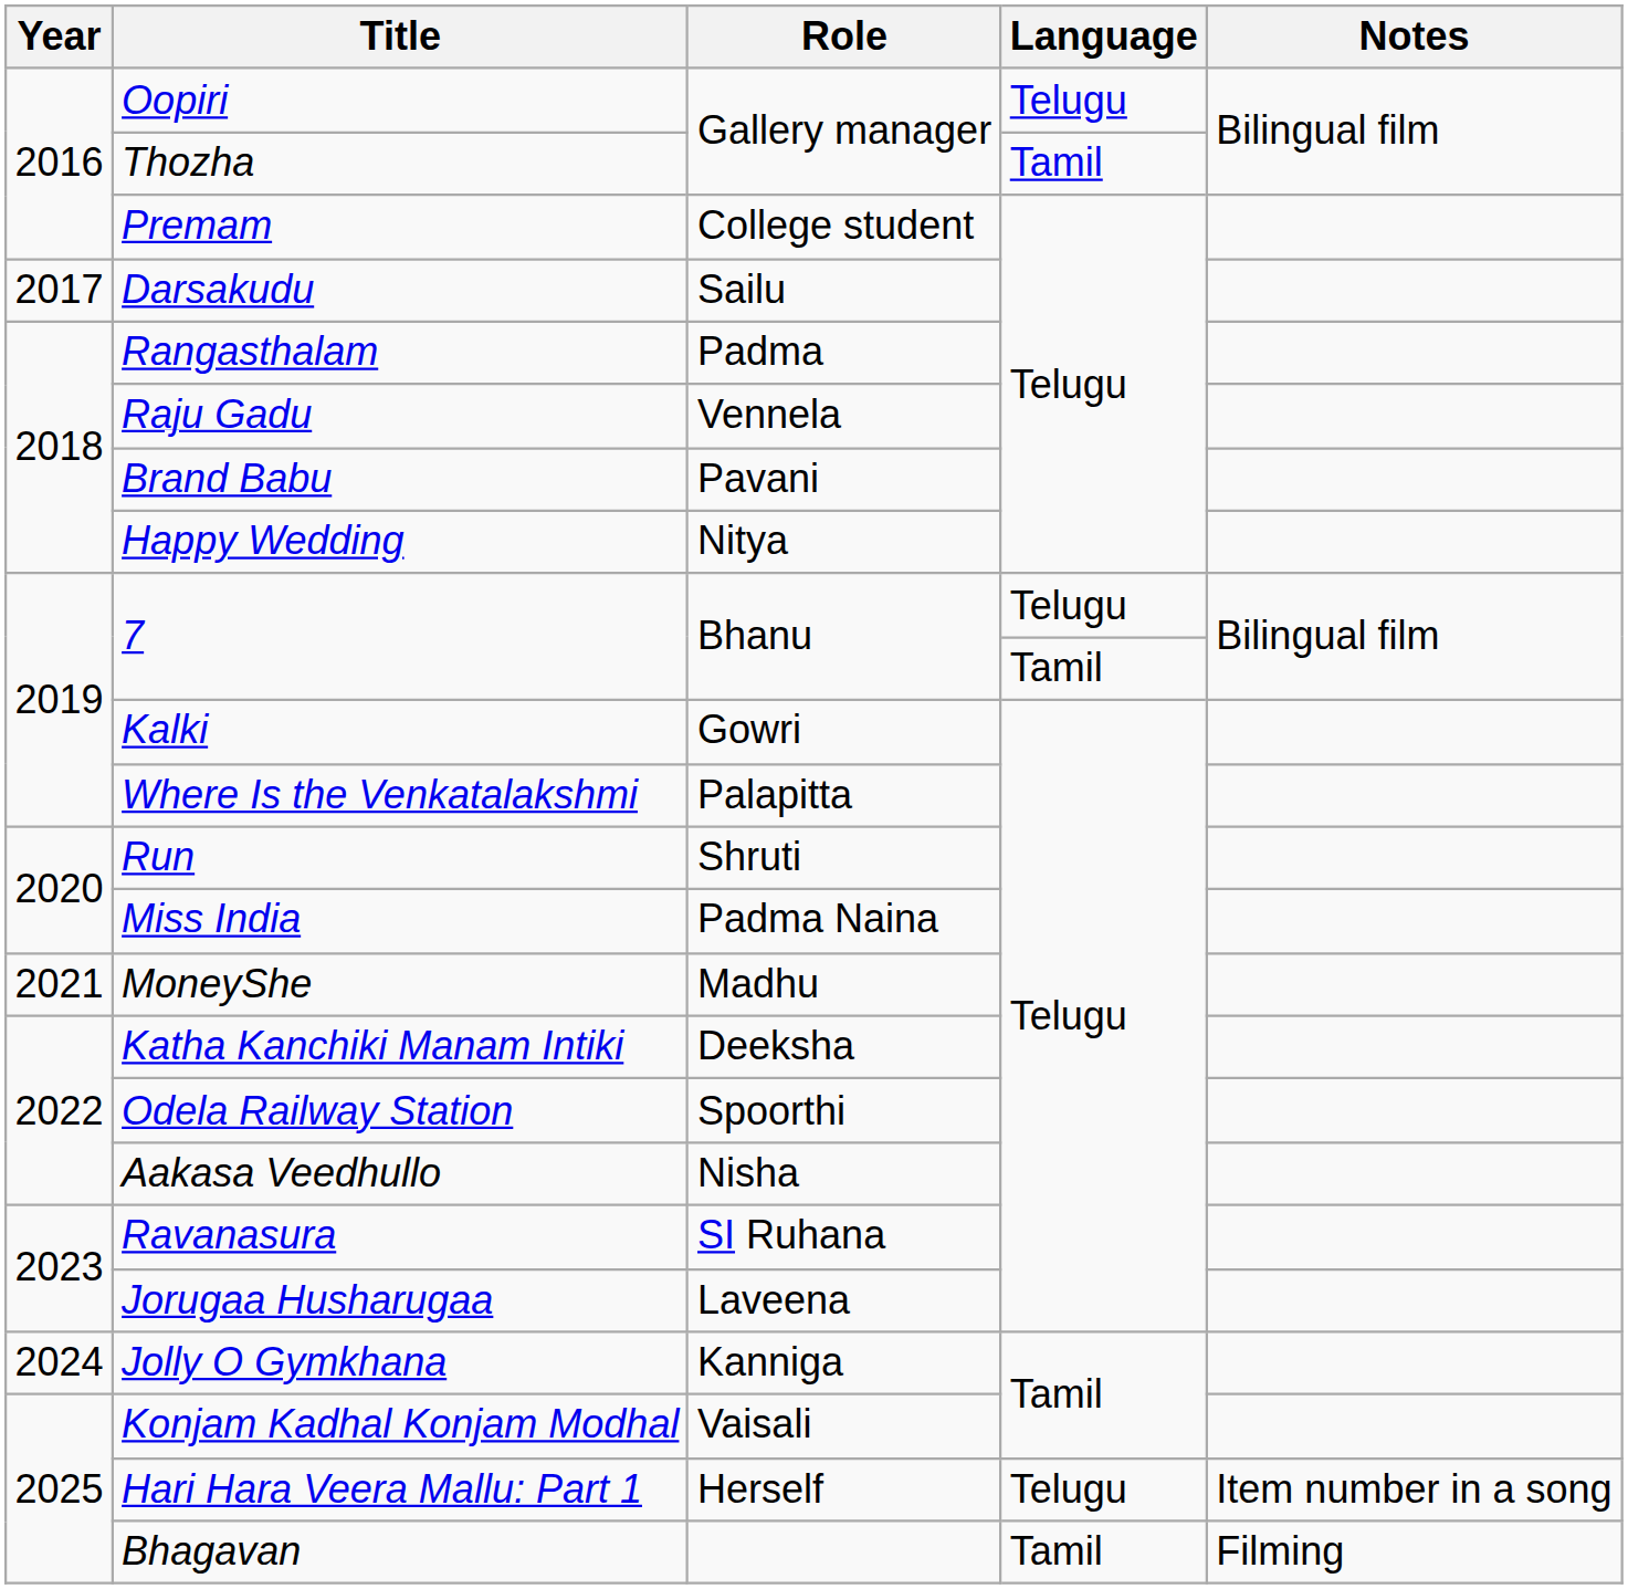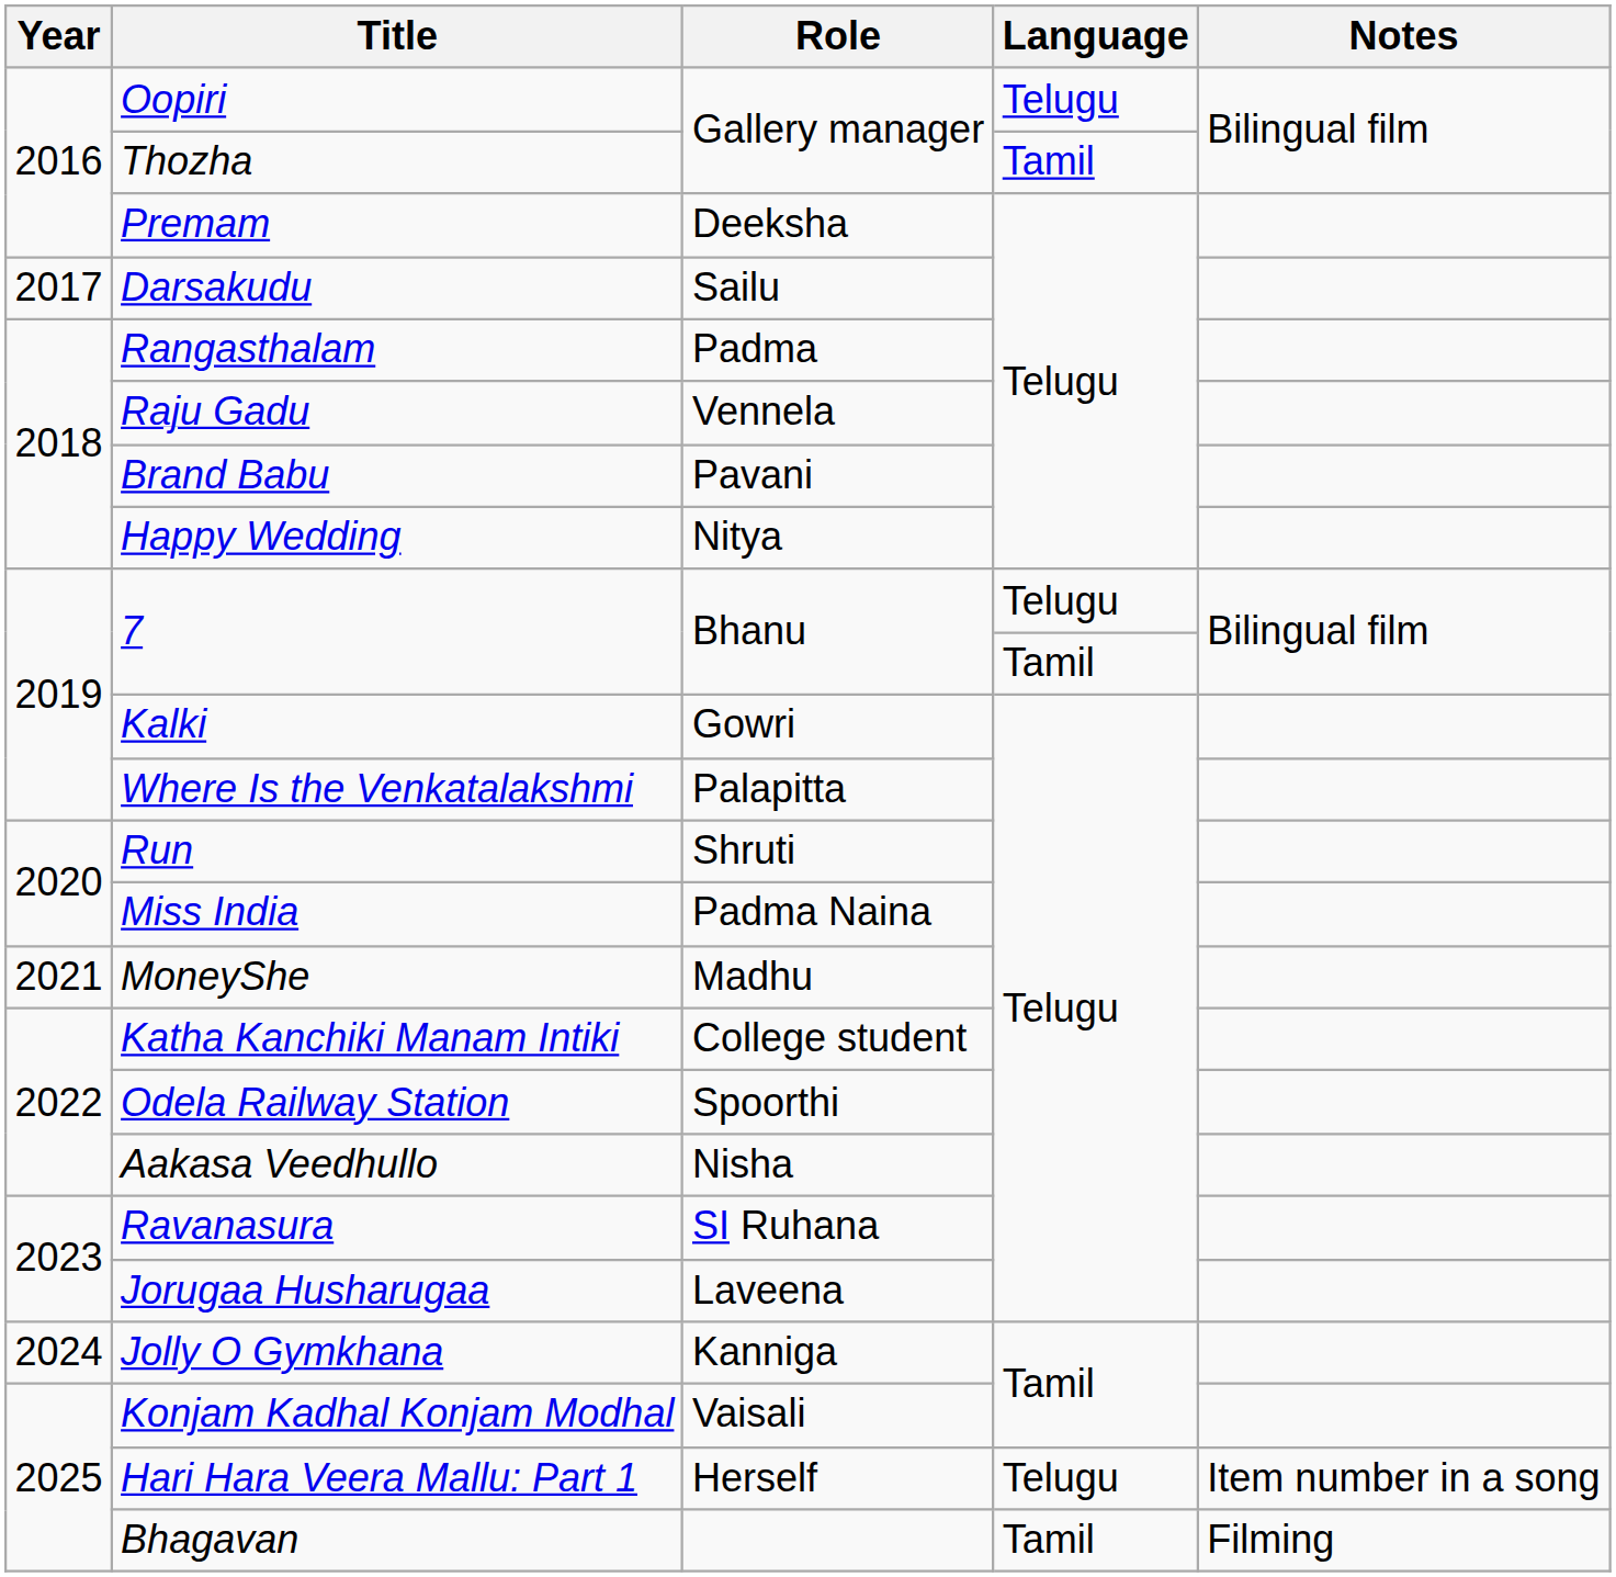Premam | Role: College student -> Deeksha
Katha Kanchiki Manam Intiki | Role: Deeksha -> College student
